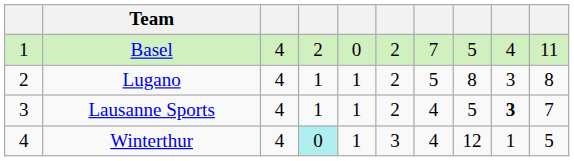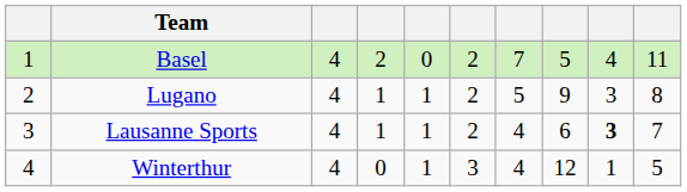Lugano | column 8: 8 -> 9
Lausanne Sports | column 8: 5 -> 6
Winterthur | column 4: paleturquoise background -> no background
